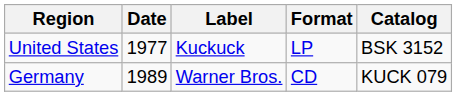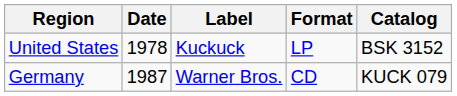United States | Date: 1977 -> 1978
Germany | Date: 1989 -> 1987
